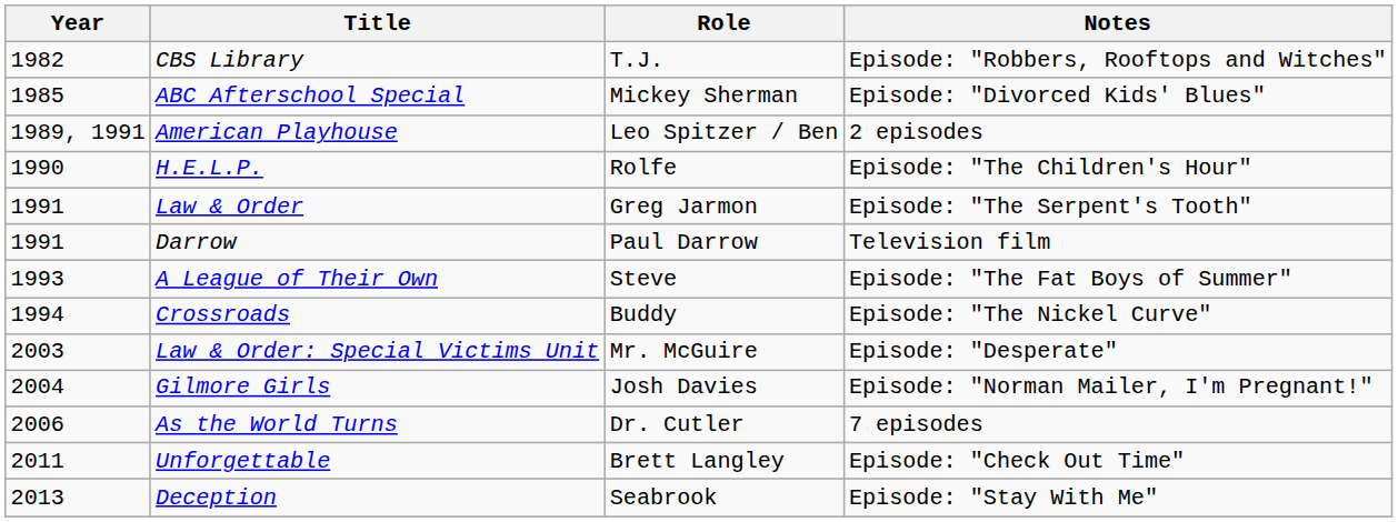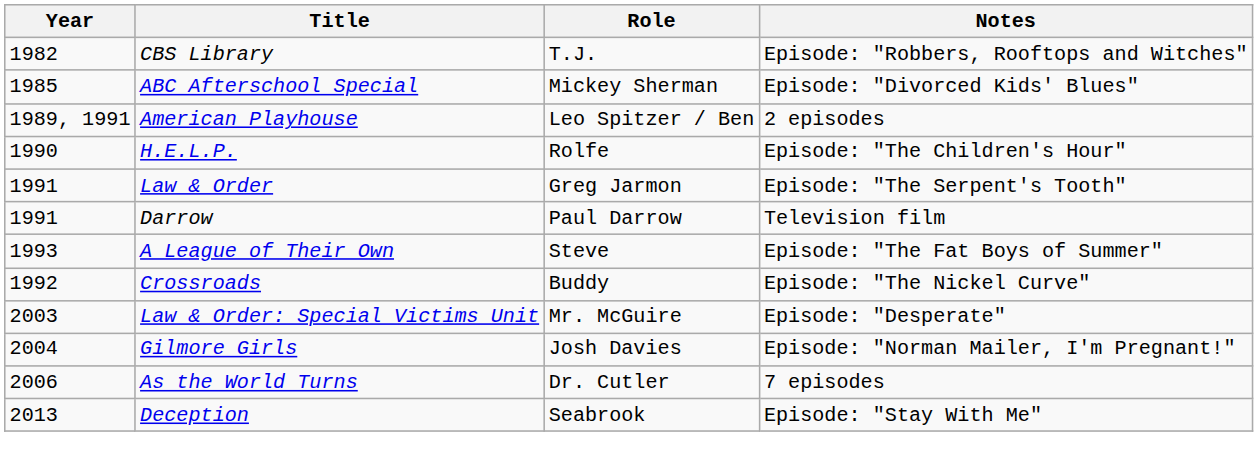Crossroads | Year: 1994 -> 1992
- row: 2011 | Unforgettable | Brett Langley | Episode: "Check Out Time"
